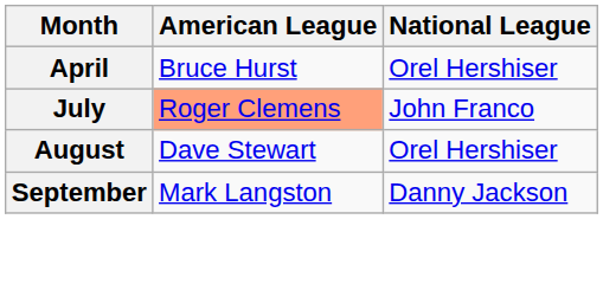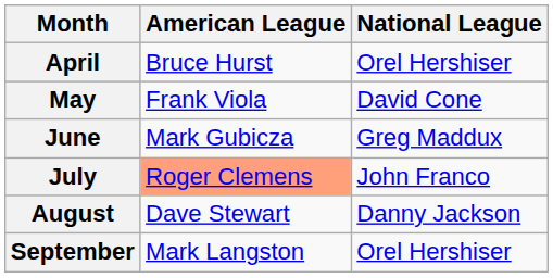+ row: May | Frank Viola | David Cone
+ row: June | Mark Gubicza | Greg Maddux
August | National League: Orel Hershiser -> Danny Jackson
September | National League: Danny Jackson -> Orel Hershiser
